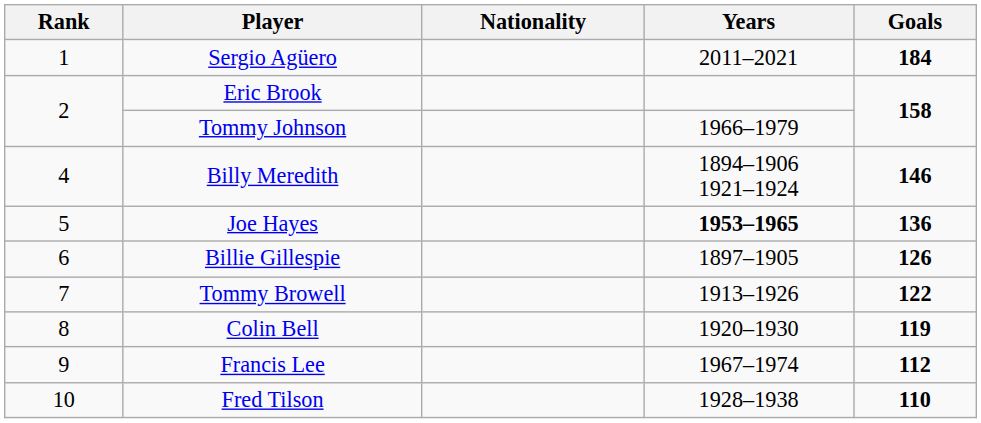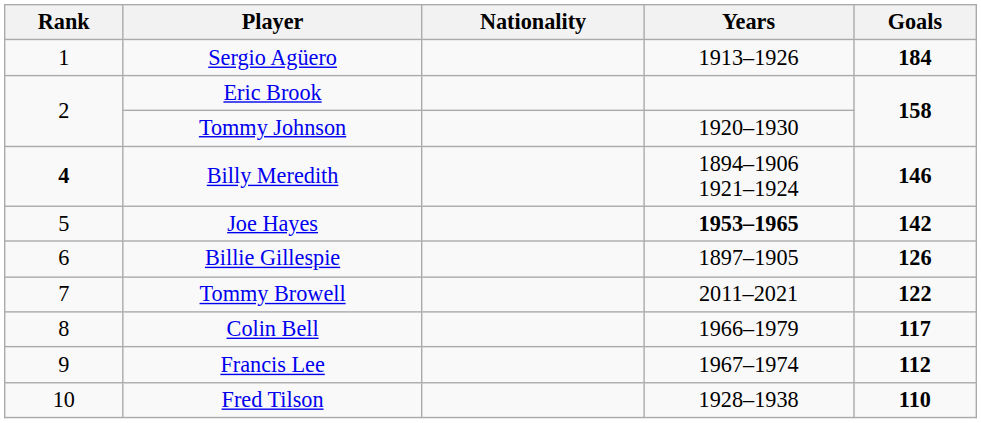Sergio Agüero | Years: 2011–2021 -> 1913–1926
Tommy Johnson | Years: 1966–1979 -> 1920–1930
Billy Meredith | Rank: normal -> bold
Joe Hayes | Goals: 136 -> 142
Tommy Browell | Years: 1913–1926 -> 2011–2021
Colin Bell | Years: 1920–1930 -> 1966–1979
Colin Bell | Goals: 119 -> 117
